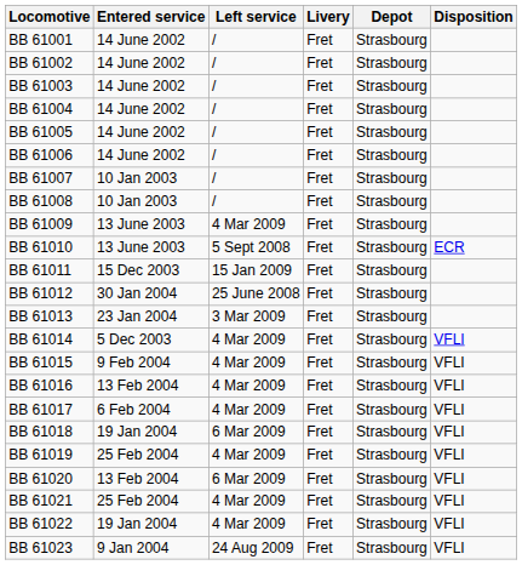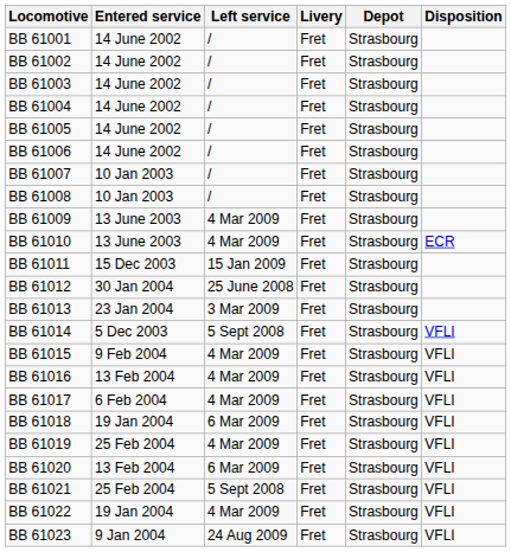BB 61010 | Left service: 5 Sept 2008 -> 4 Mar 2009
BB 61014 | Left service: 4 Mar 2009 -> 5 Sept 2008
BB 61021 | Left service: 4 Mar 2009 -> 5 Sept 2008
